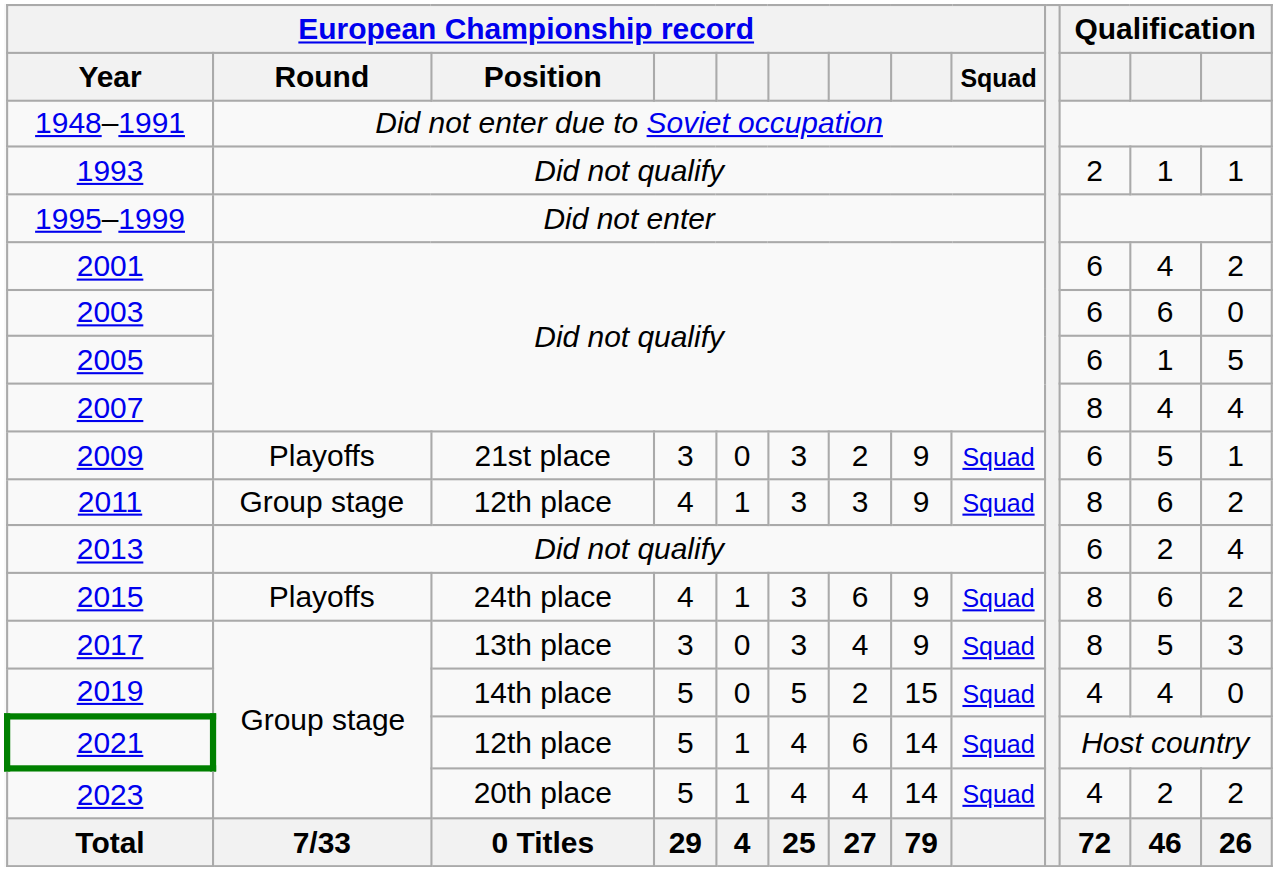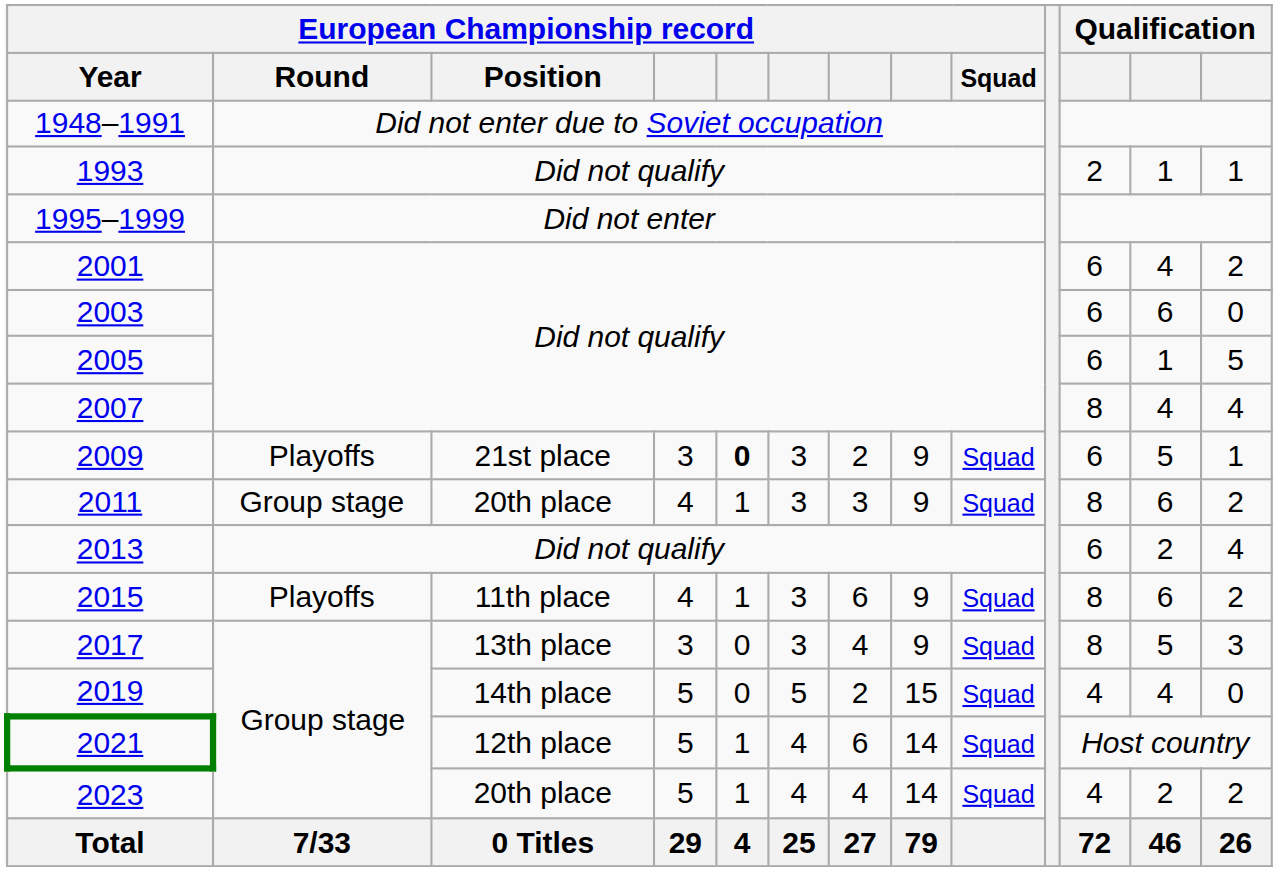2009 | column 5: normal -> bold
2011 | European Championship record / Position: 12th place -> 20th place
2015 | European Championship record / Position: 24th place -> 11th place
